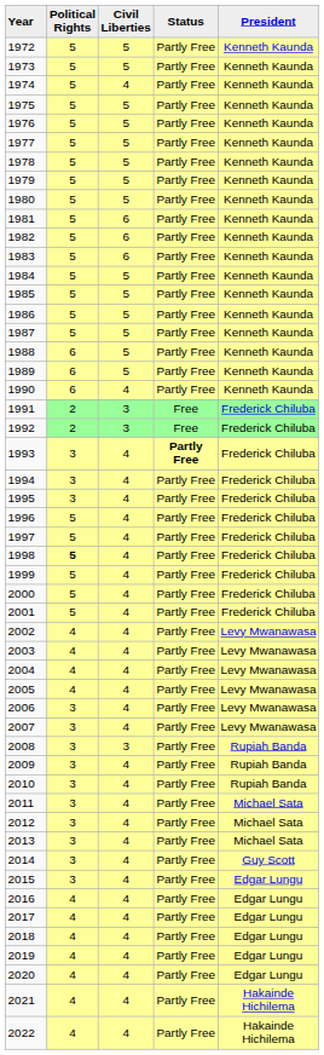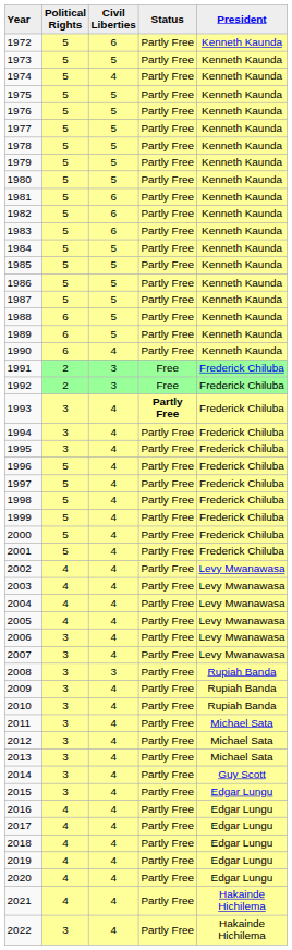1972 | column 3: 5 -> 6
1998 | column 2: bold -> normal
2022 | column 2: 4 -> 3
